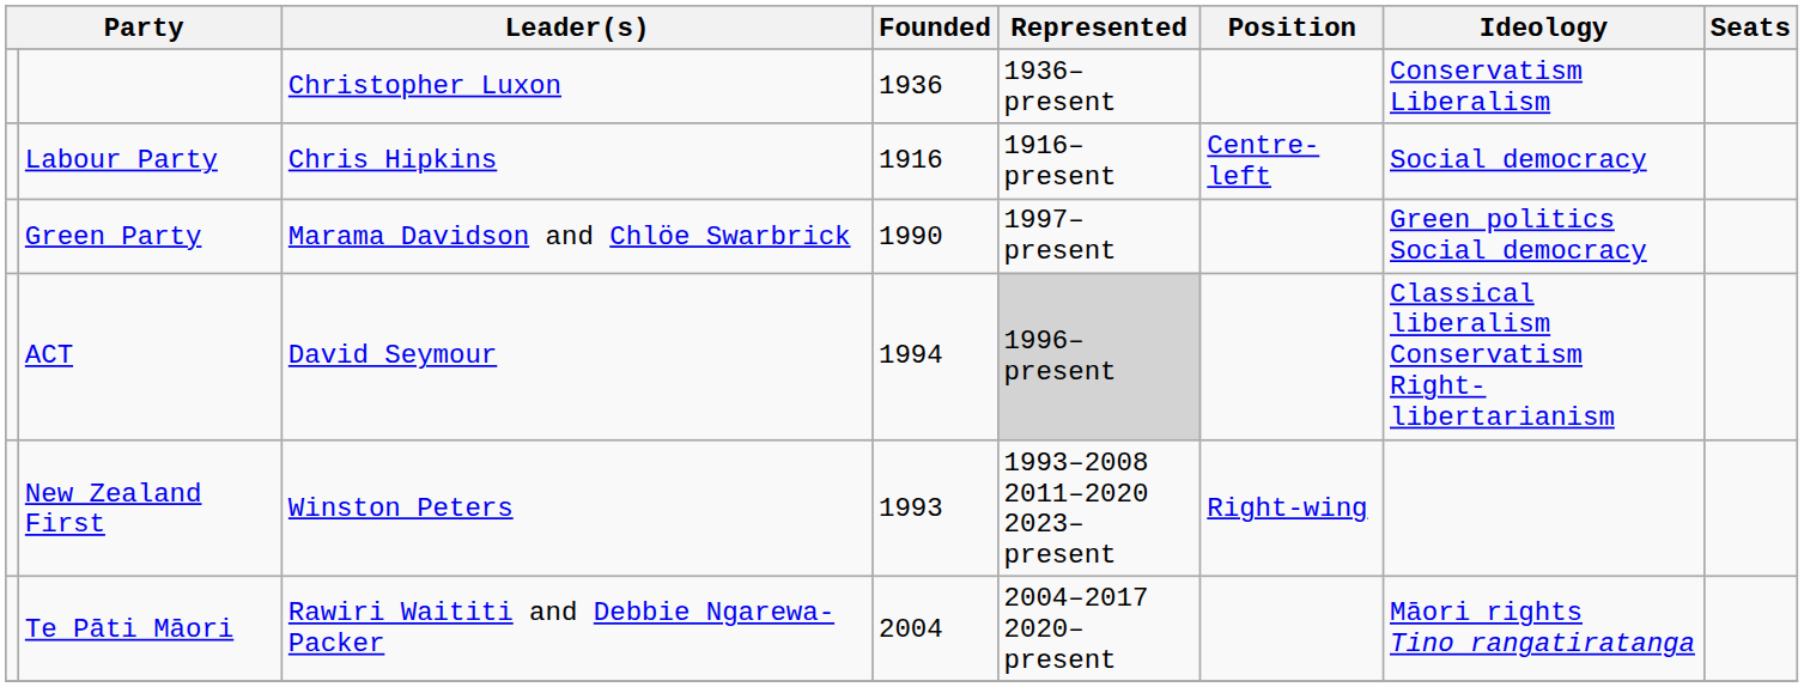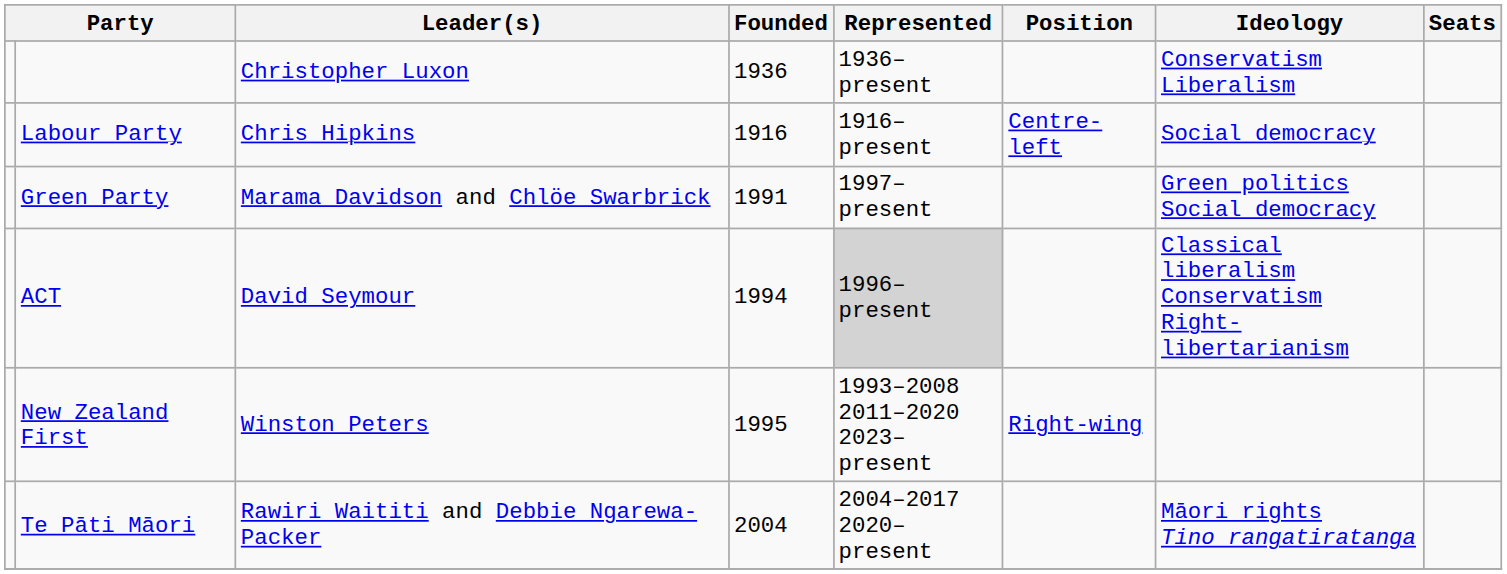Green Party | Founded: 1990 -> 1991
New Zealand First | Founded: 1993 -> 1995
